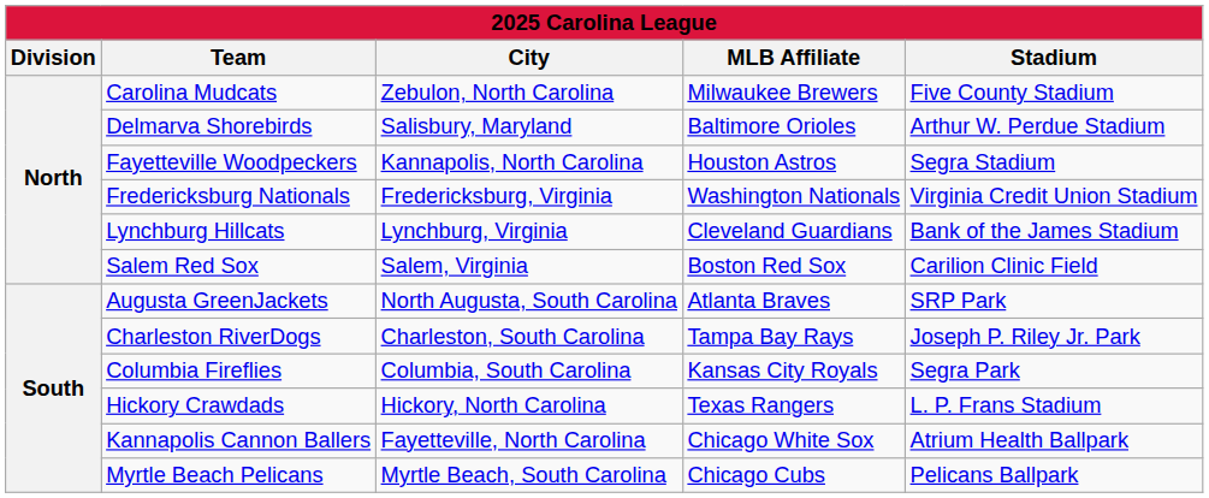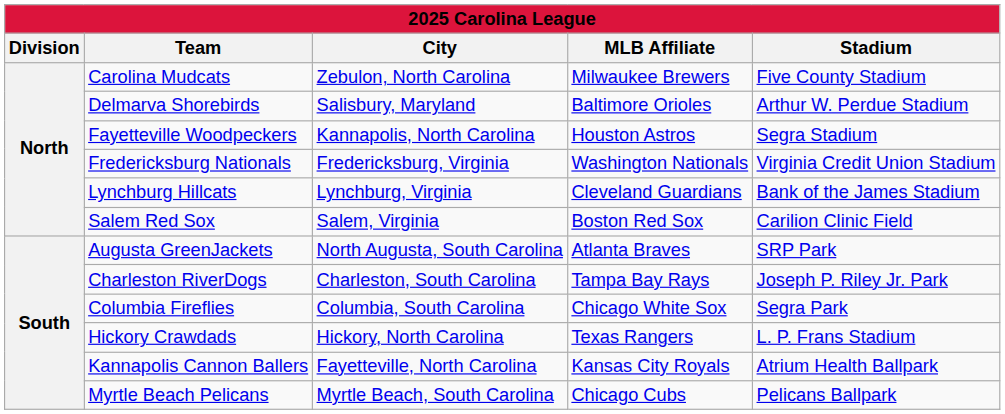Columbia Fireflies | MLB Affiliate: Kansas City Royals -> Chicago White Sox
Kannapolis Cannon Ballers | MLB Affiliate: Chicago White Sox -> Kansas City Royals
